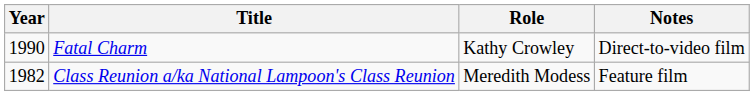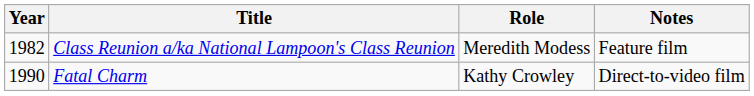rows swapped: Class Reunion a/ka National Lampoon's Class Reunion <-> Fatal Charm
